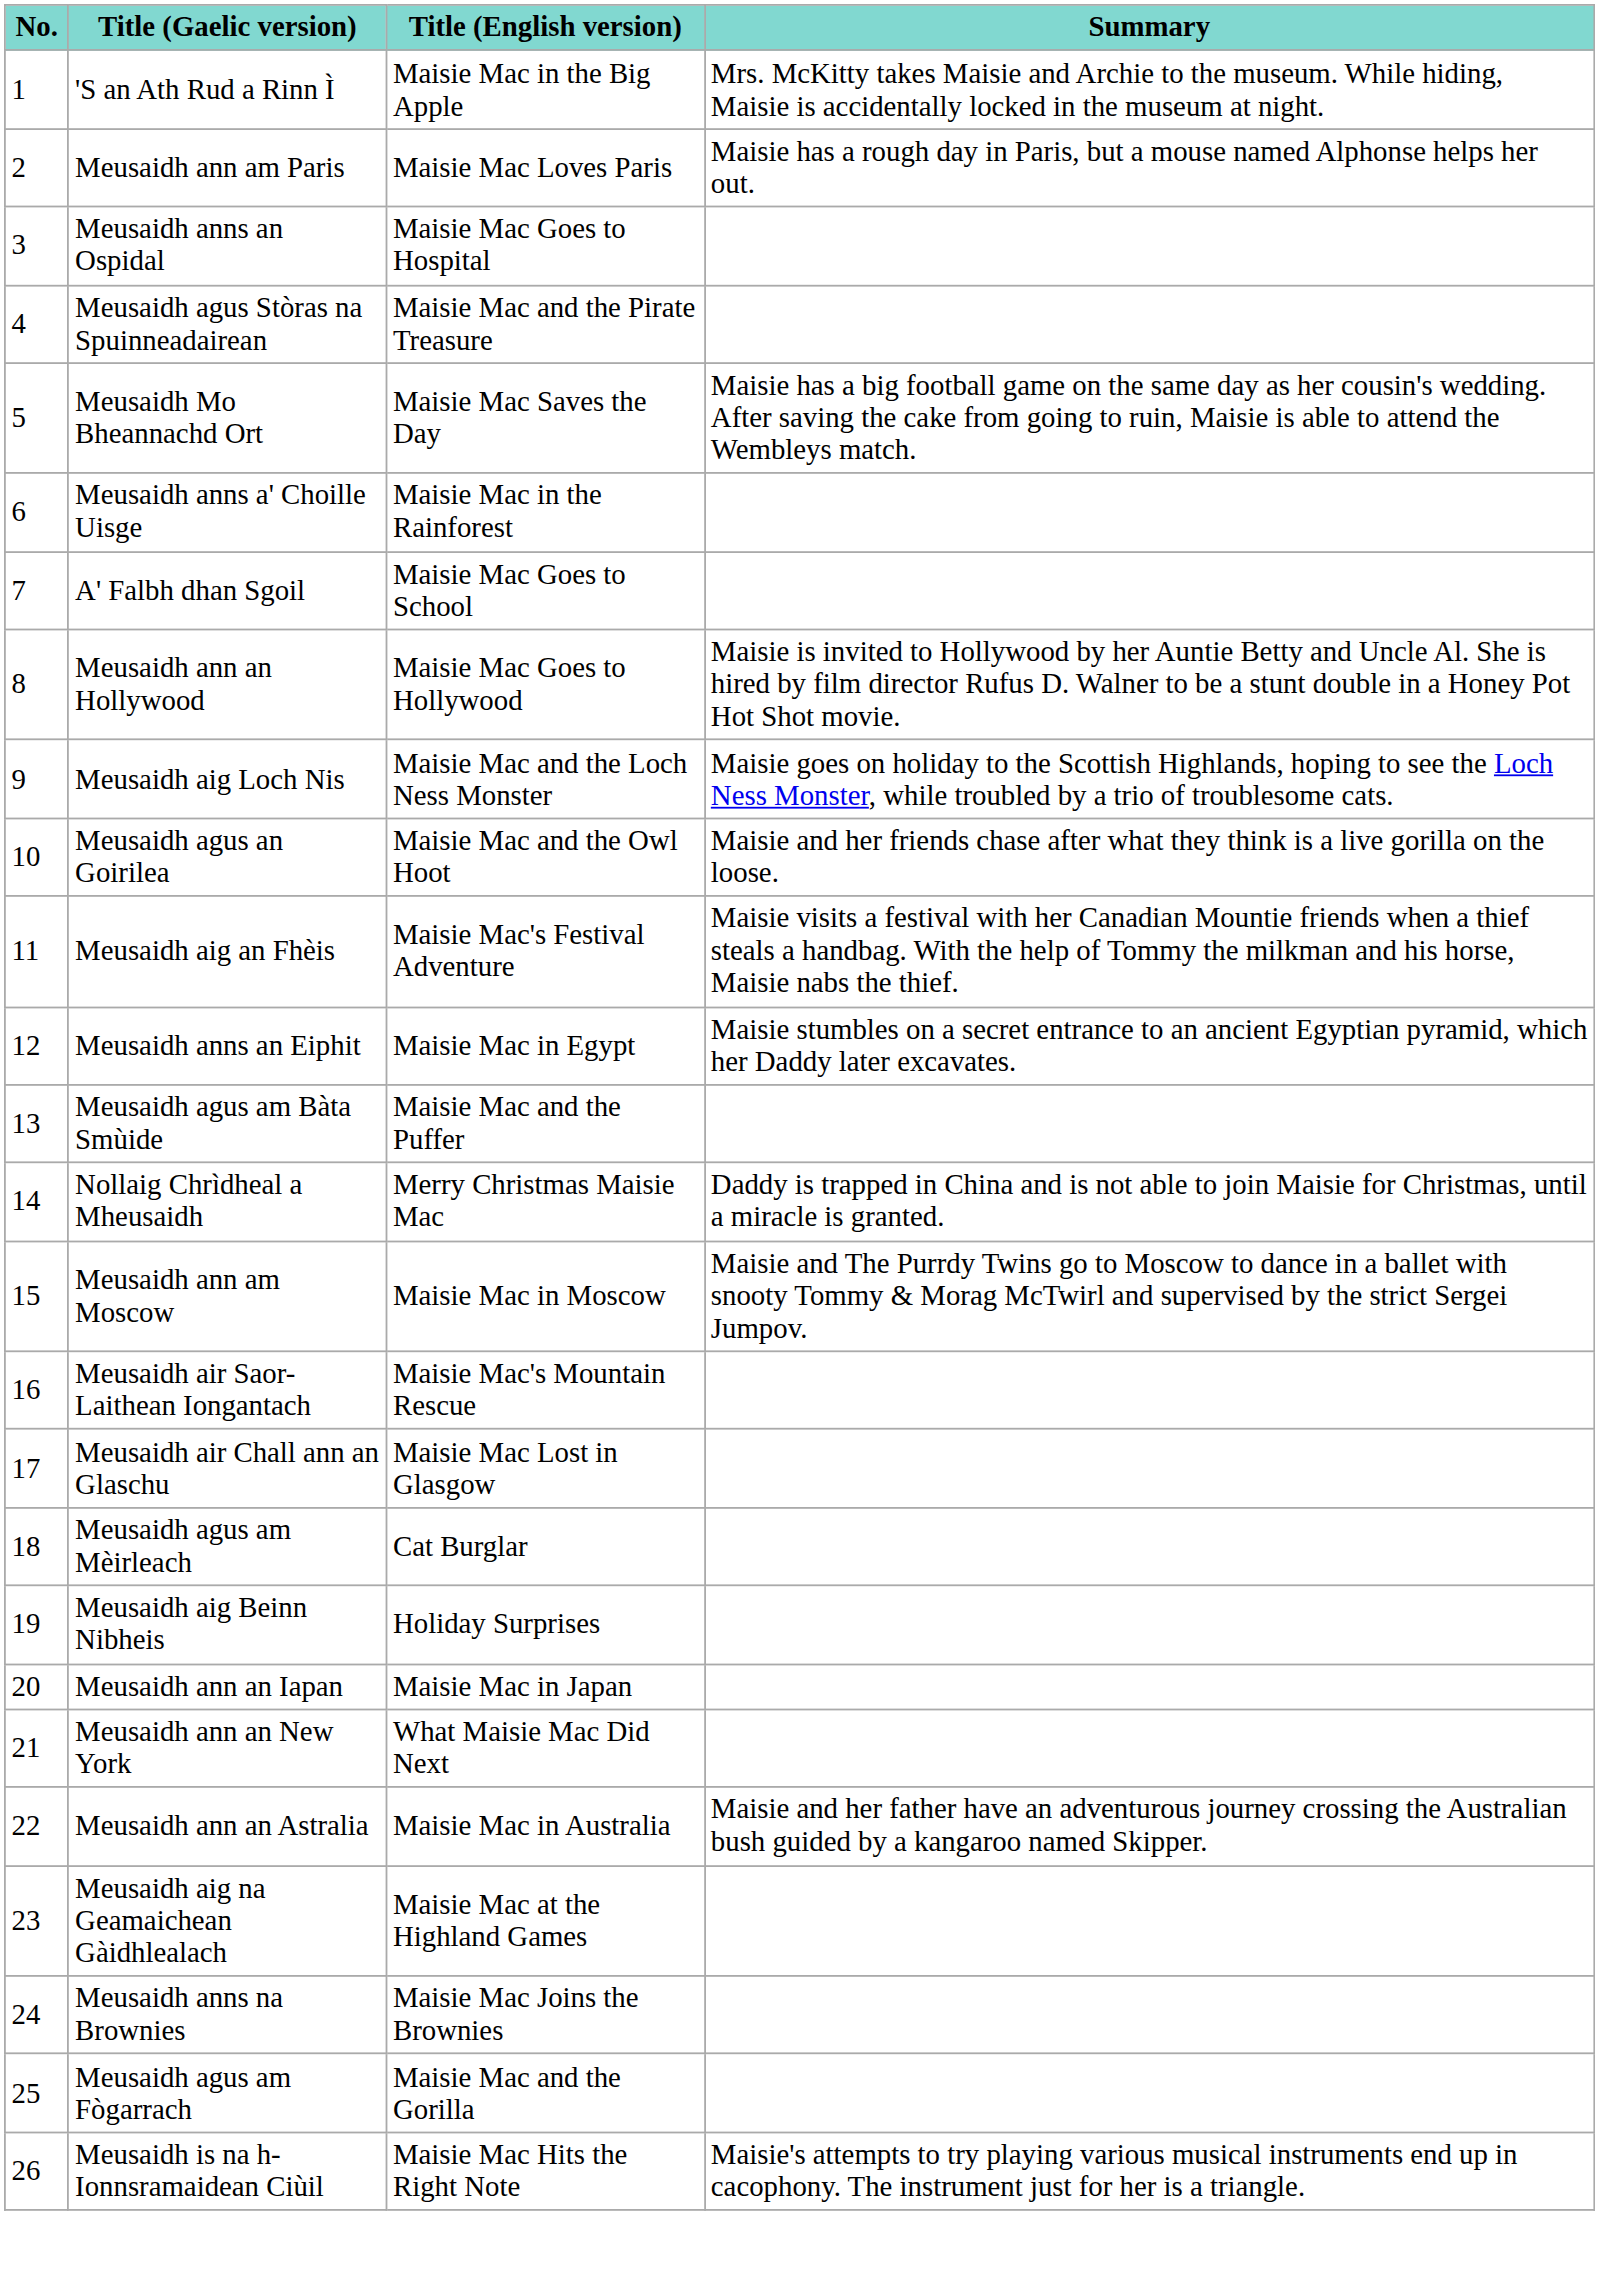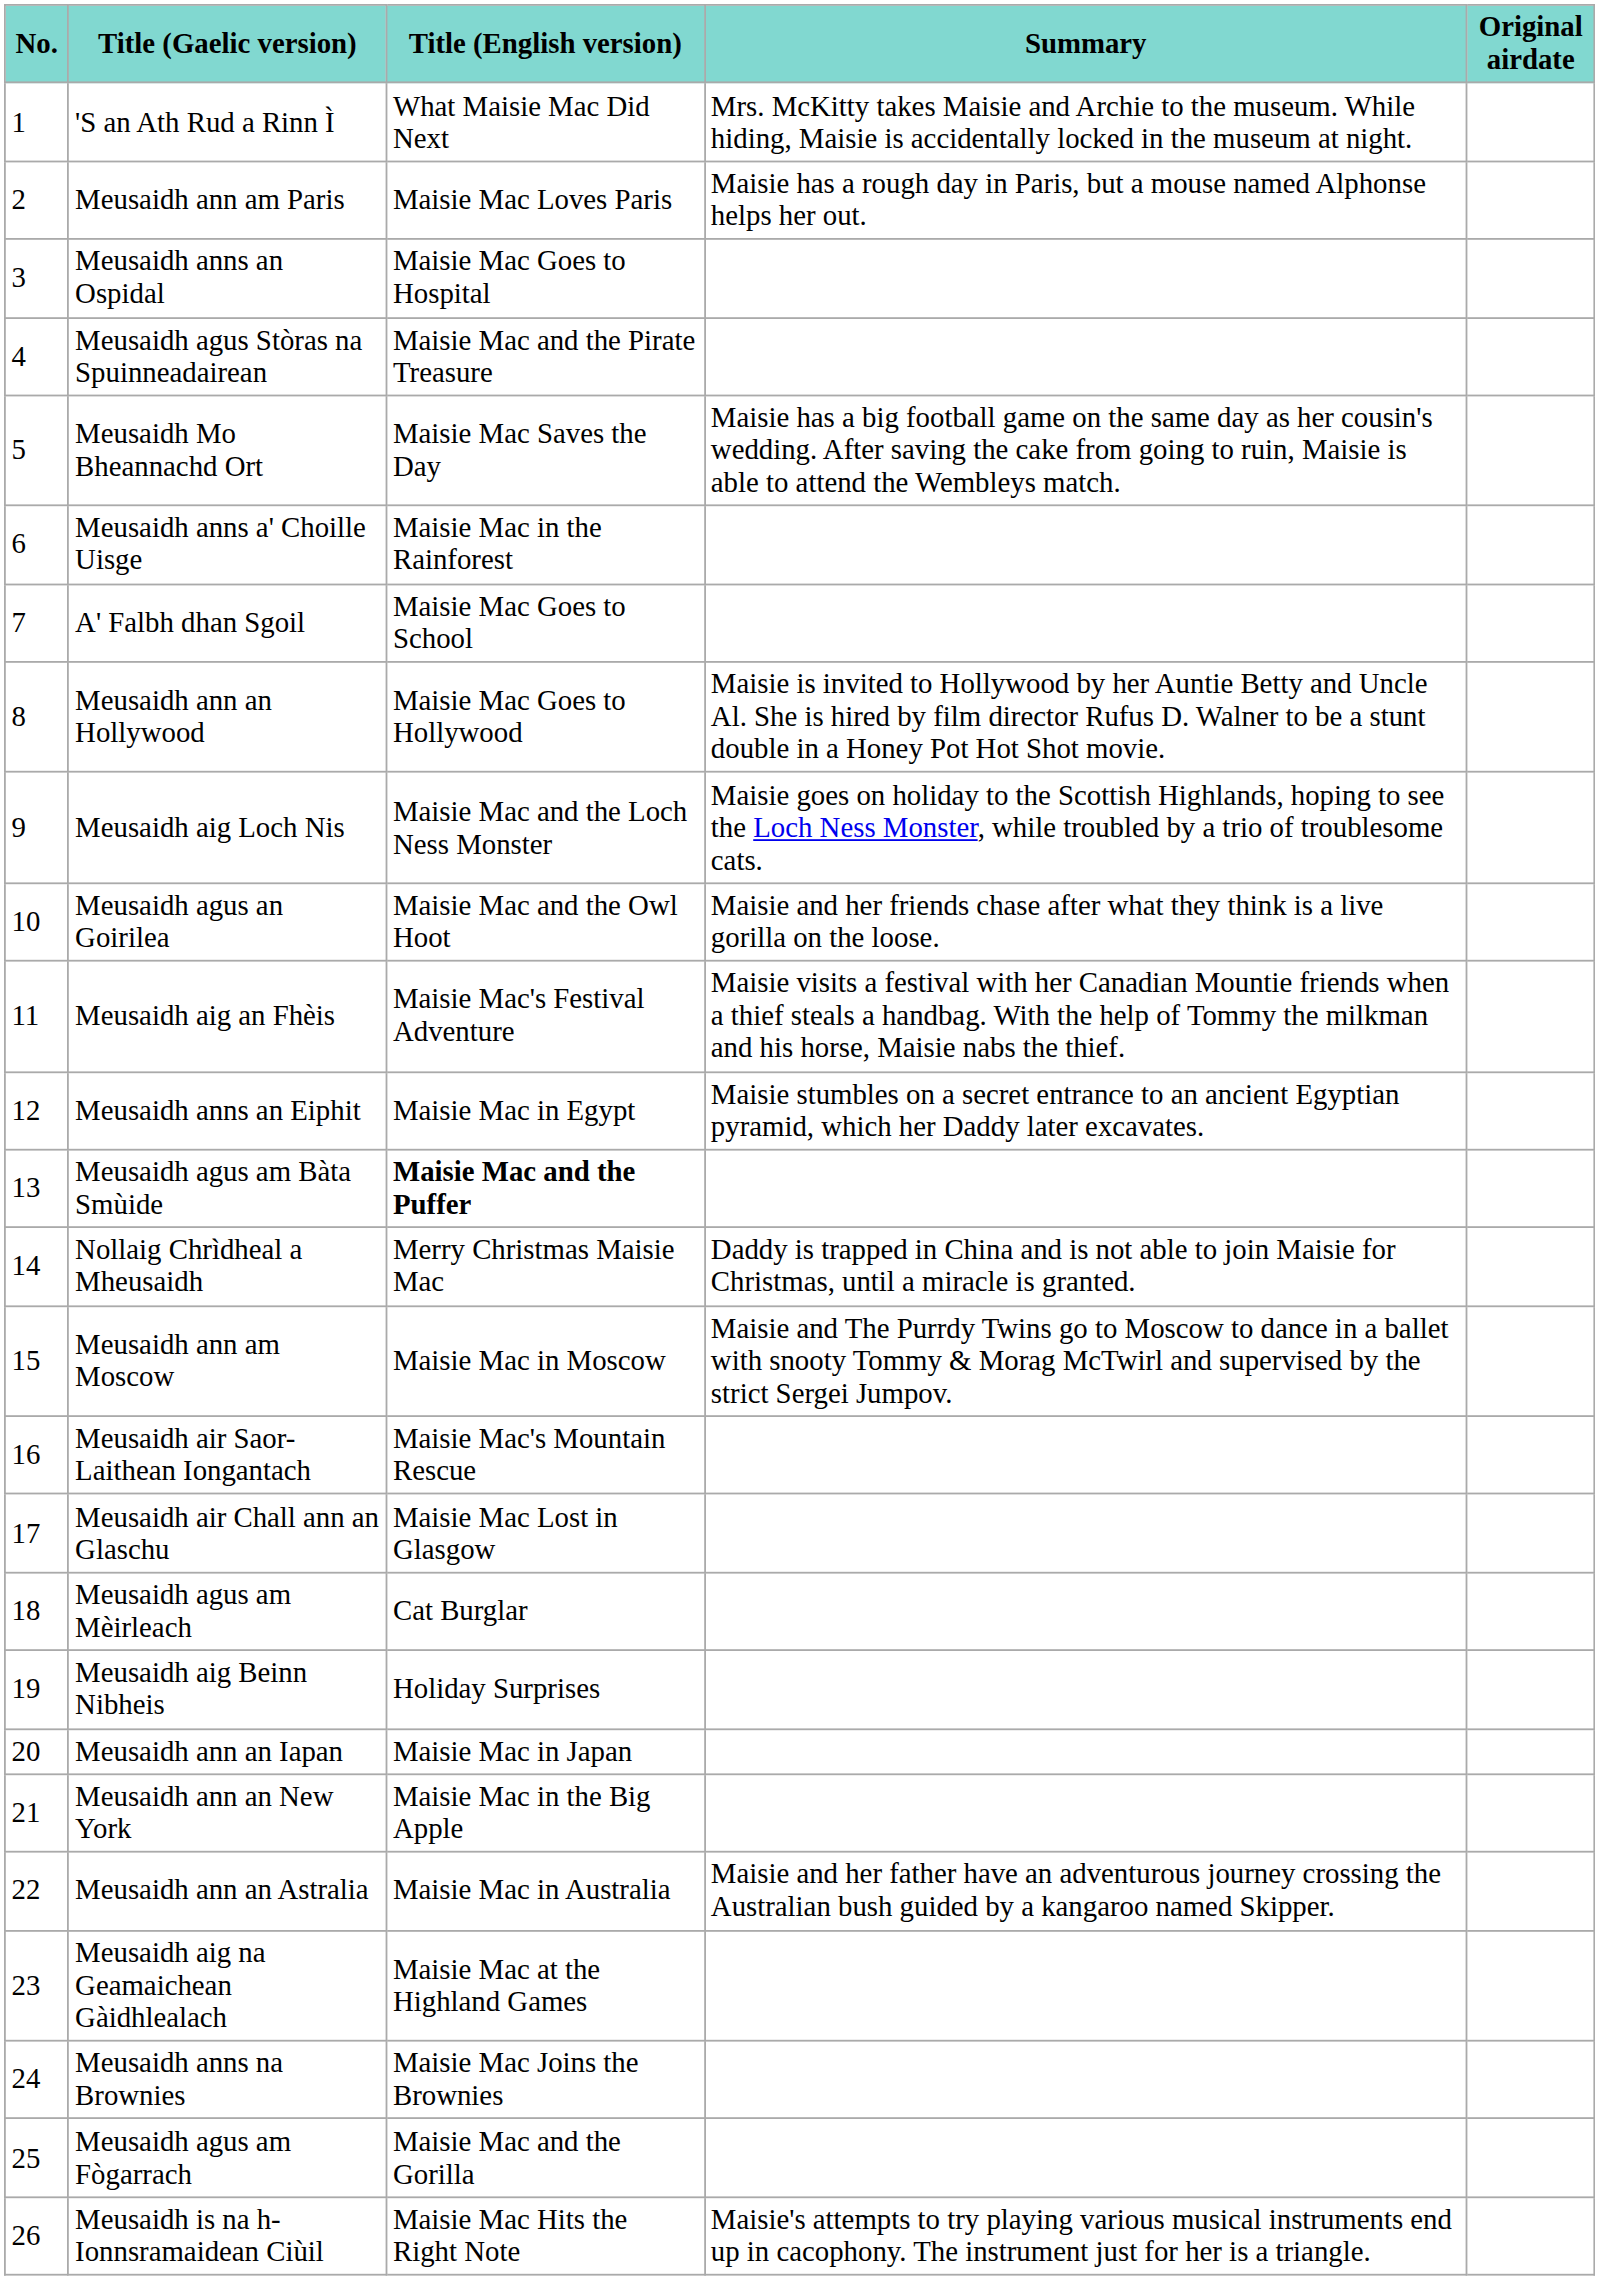+ column: Original airdate
'S an Ath Rud a Rinn Ì | Title (English version): Maisie Mac in the Big Apple -> What Maisie Mac Did Next
Meusaidh agus am Bàta Smùide | Title (English version): normal -> bold
Meusaidh ann an New York | Title (English version): What Maisie Mac Did Next -> Maisie Mac in the Big Apple
